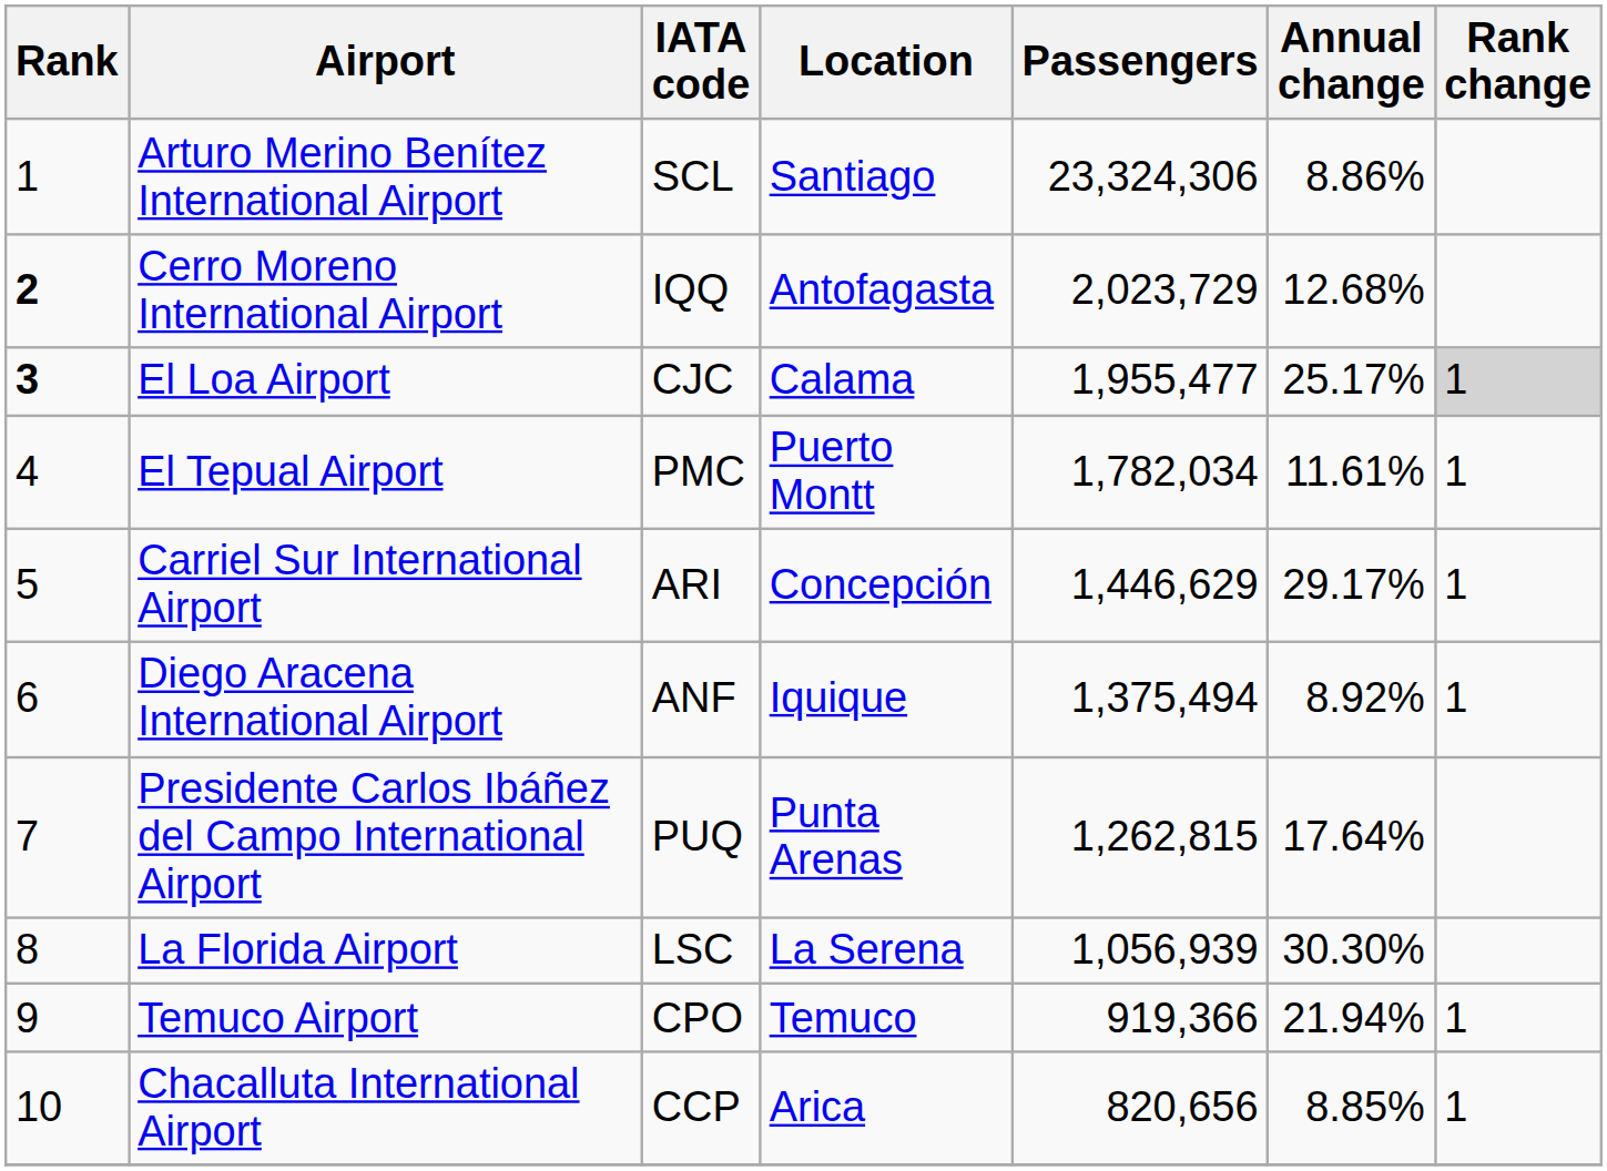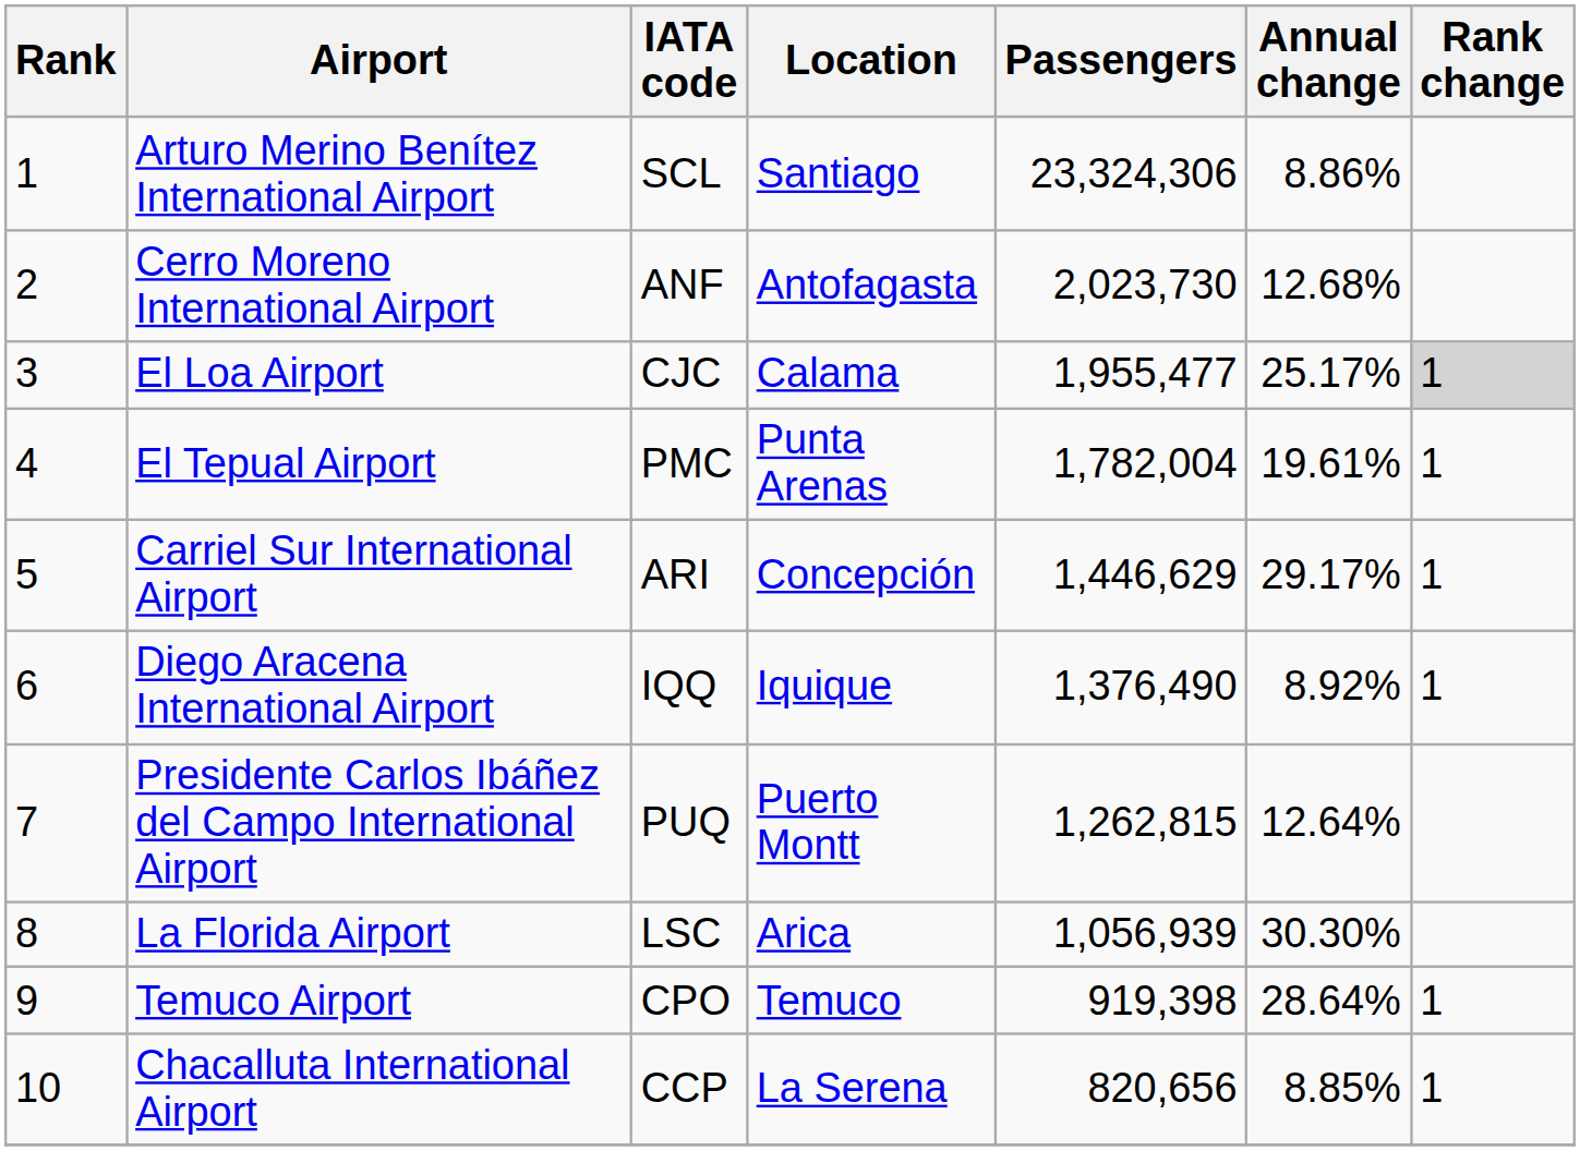Cerro Moreno International Airport | Rank: bold -> normal
Cerro Moreno International Airport | IATA code: IQQ -> ANF
Cerro Moreno International Airport | Passengers: 2,023,729 -> 2,023,730
El Loa Airport | Rank: bold -> normal
El Tepual Airport | Location: Puerto Montt -> Punta Arenas
El Tepual Airport | Passengers: 1,782,034 -> 1,782,004
El Tepual Airport | Annual change: 11.61% -> 19.61%
Diego Aracena International Airport | IATA code: ANF -> IQQ
Diego Aracena International Airport | Passengers: 1,375,494 -> 1,376,490
Presidente Carlos Ibáñez del Campo International Airport | Location: Punta Arenas -> Puerto Montt
Presidente Carlos Ibáñez del Campo International Airport | Annual change: 17.64% -> 12.64%
La Florida Airport | Location: La Serena -> Arica
Temuco Airport | Passengers: 919,366 -> 919,398
Temuco Airport | Annual change: 21.94% -> 28.64%
Chacalluta International Airport | Location: Arica -> La Serena
